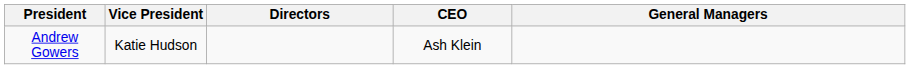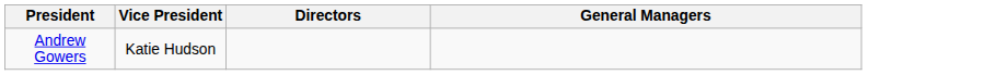- column: CEO | Ash Klein
